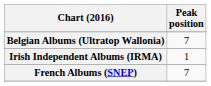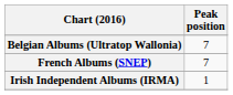rows swapped: French Albums (SNEP) <-> Irish Independent Albums (IRMA)
